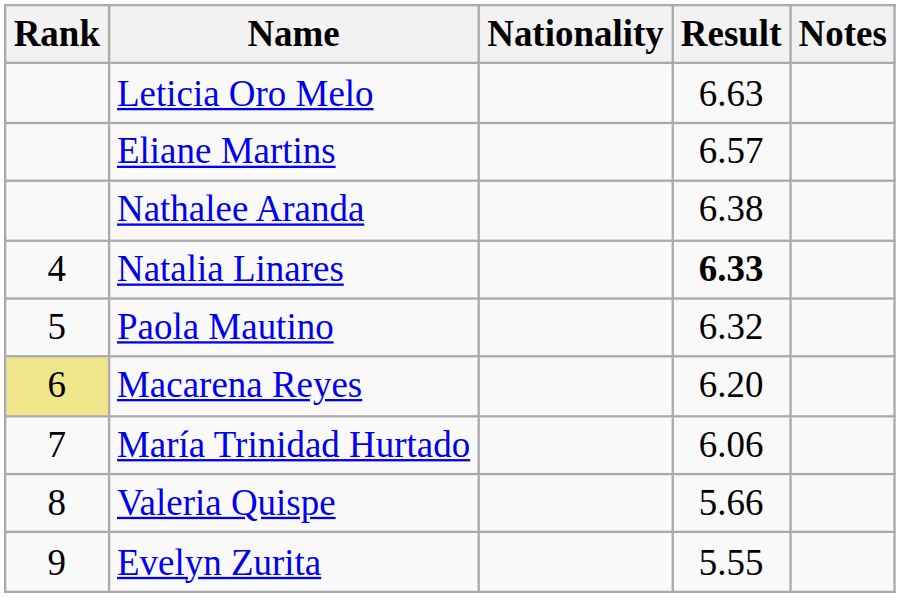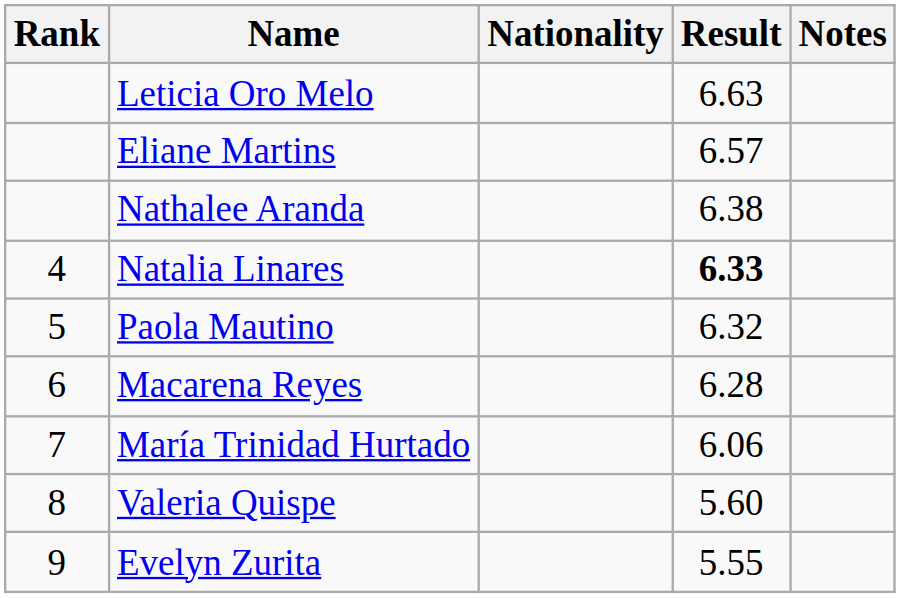Macarena Reyes | Rank: khaki background -> no background
Macarena Reyes | Result: 6.20 -> 6.28
Valeria Quispe | Result: 5.66 -> 5.60
